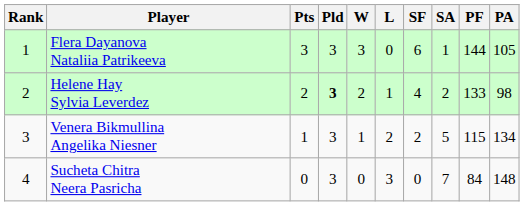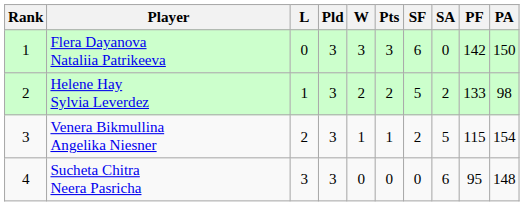columns swapped: Pts <-> L
Flera Dayanova Nataliia Patrikeeva | SA: 1 -> 0
Flera Dayanova Nataliia Patrikeeva | PF: 144 -> 142
Flera Dayanova Nataliia Patrikeeva | PA: 105 -> 150
Helene Hay Sylvia Leverdez | Pld: bold -> normal
Helene Hay Sylvia Leverdez | SF: 4 -> 5
Venera Bikmullina Angelika Niesner | PA: 134 -> 154
Sucheta Chitra Neera Pasricha | SA: 7 -> 6
Sucheta Chitra Neera Pasricha | PF: 84 -> 95
